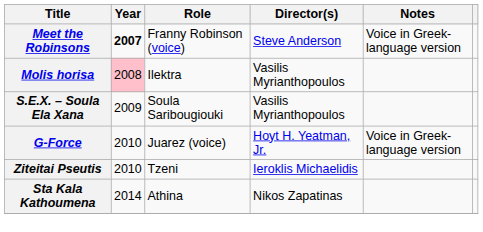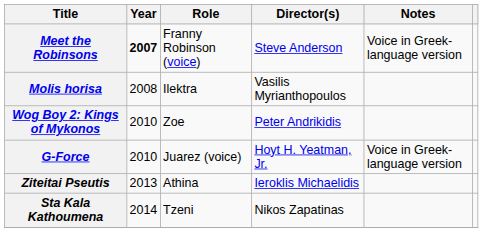Molis horisa | Year: pink background -> no background
- row: S.E.X. – Soula Ela Xana | 2009 | Soula Saribougiouki | Vasilis Myrianthopoulos
+ row: Wog Boy 2: Kings of Mykonos | 2010 | Zoe | Peter Andrikidis
Ziteitai Pseutis | Year: 2010 -> 2013
Ziteitai Pseutis | Role: Tzeni -> Athina
Sta Kala Kathoumena | Role: Athina -> Tzeni
